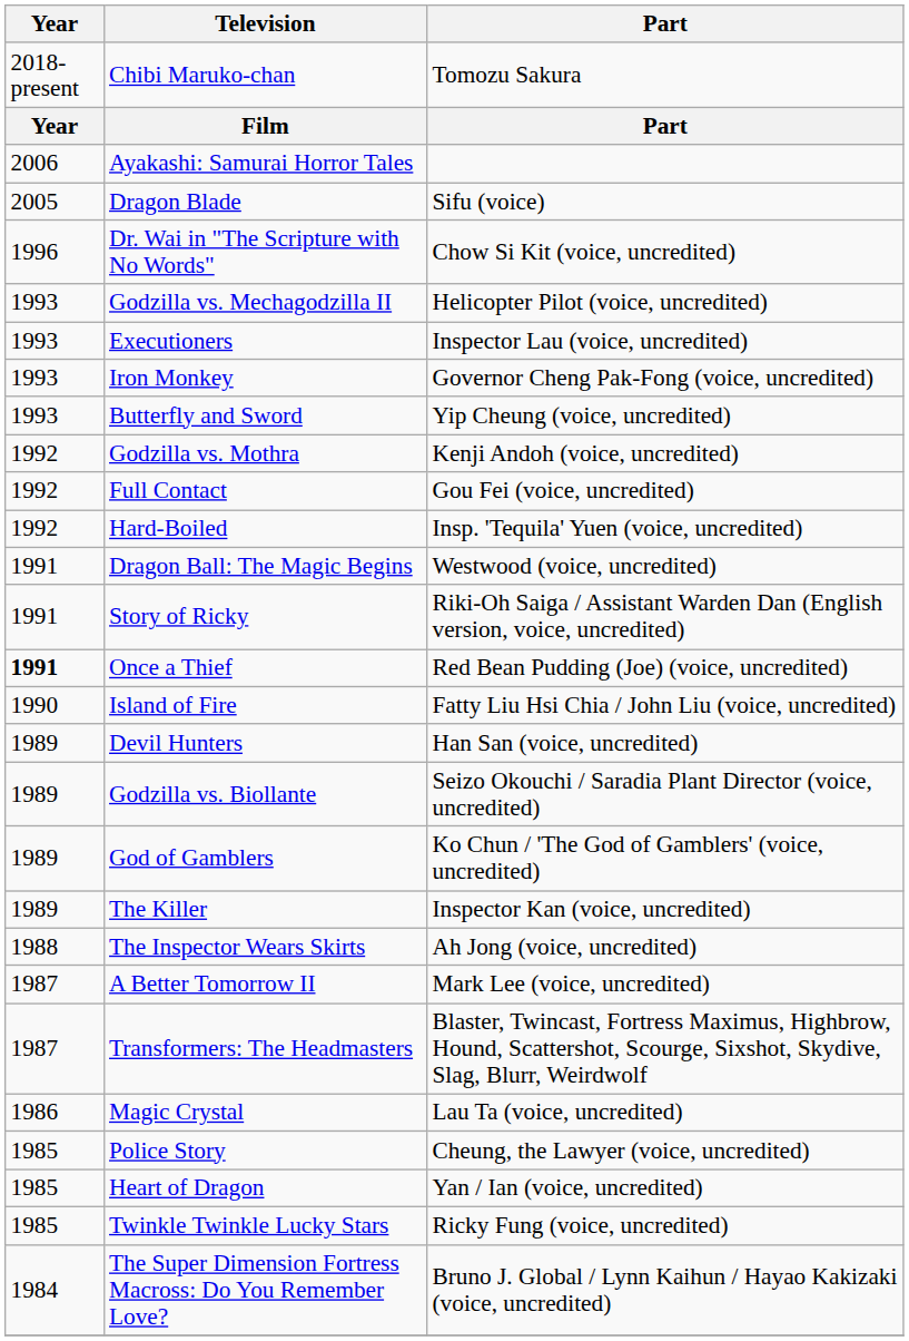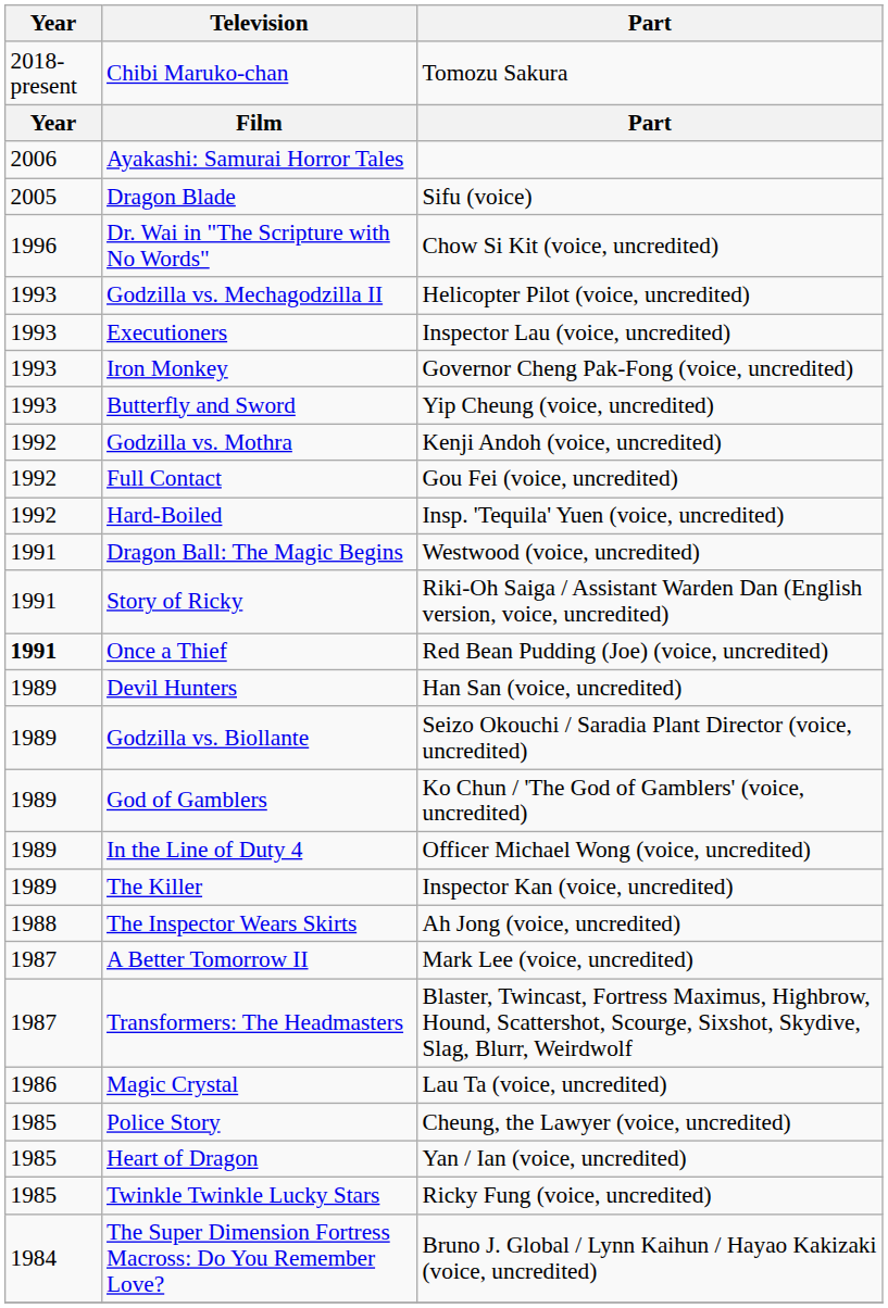- row: 1990 | Island of Fire | Fatty Liu Hsi Chia / John Liu (voice, uncredited)
+ row: 1989 | In the Line of Duty 4 | Officer Michael Wong (voice, uncredited)
